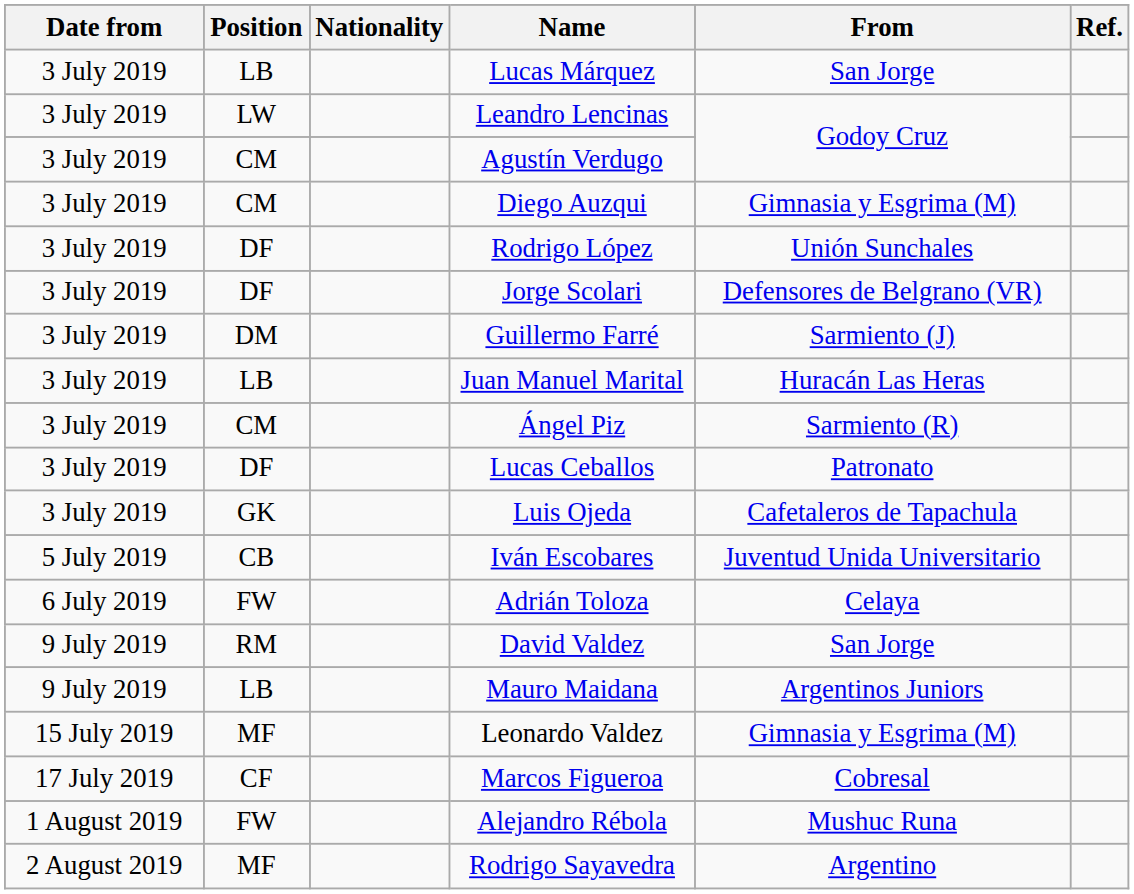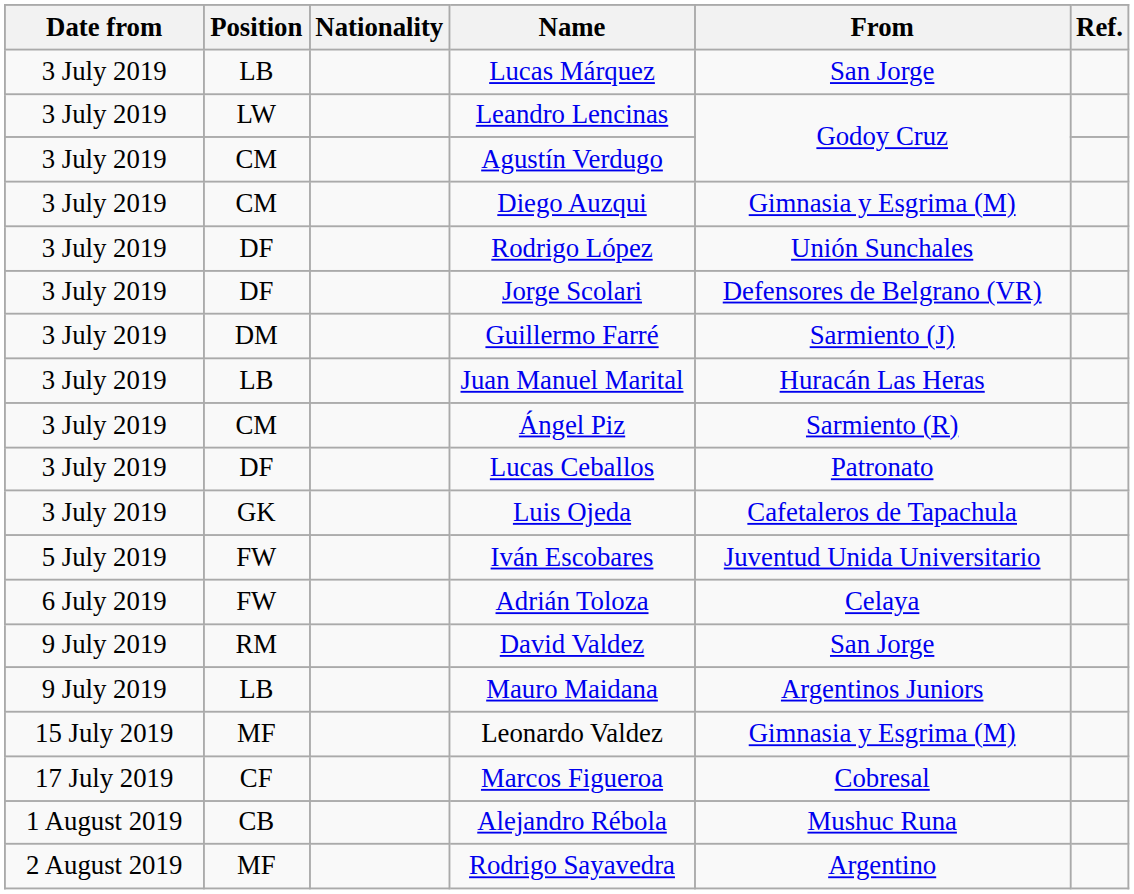Iván Escobares | Position: CB -> FW
Alejandro Rébola | Position: FW -> CB
